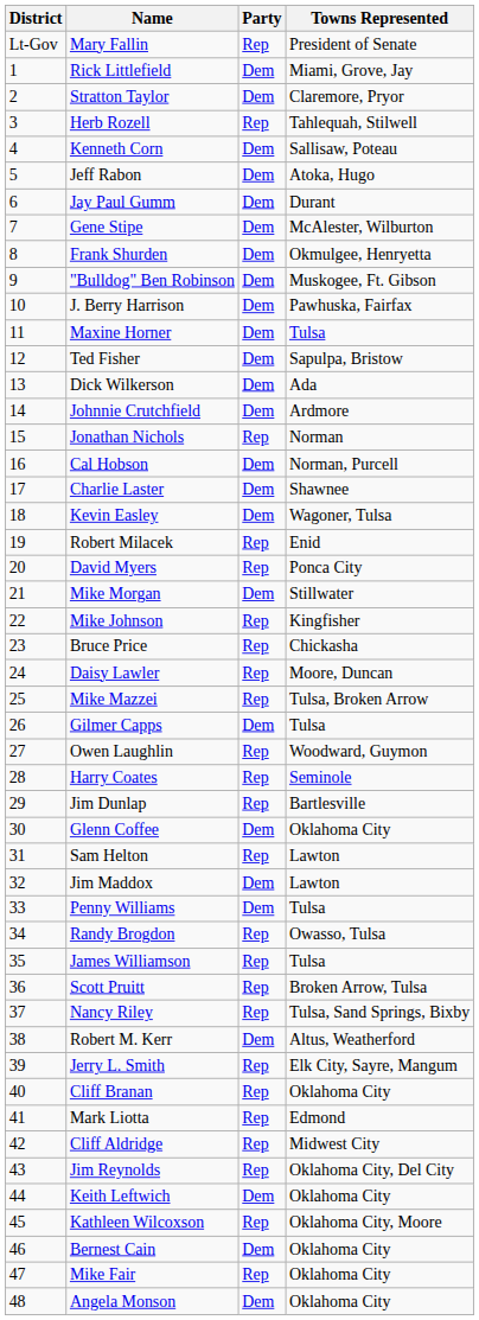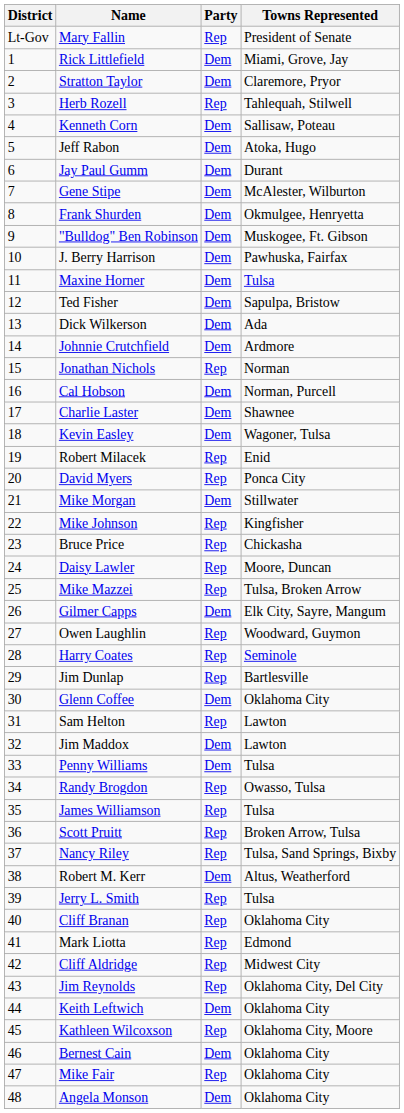Gilmer Capps | Towns Represented: Tulsa -> Elk City, Sayre, Mangum
Jerry L. Smith | Towns Represented: Elk City, Sayre, Mangum -> Tulsa
